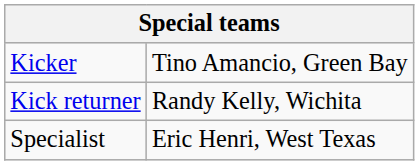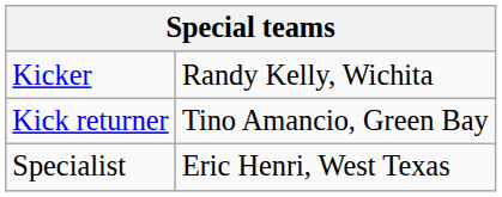Kicker | column 2: Tino Amancio, Green Bay -> Randy Kelly, Wichita
Kick returner | column 2: Randy Kelly, Wichita -> Tino Amancio, Green Bay
